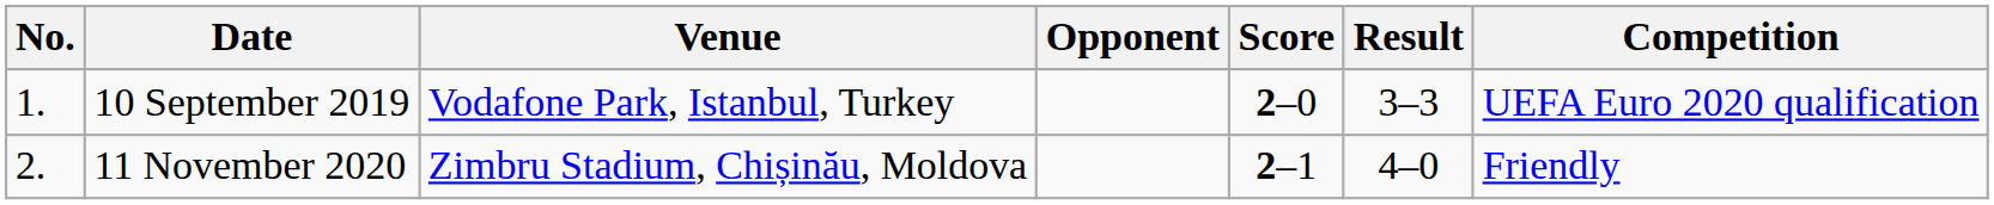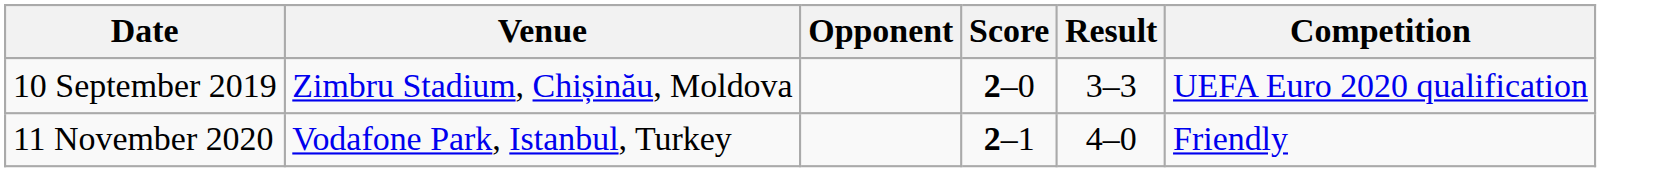- column: No. | 1. | 2.
10 September 2019 | Venue: Vodafone Park, Istanbul, Turkey -> Zimbru Stadium, Chișinău, Moldova
11 November 2020 | Venue: Zimbru Stadium, Chișinău, Moldova -> Vodafone Park, Istanbul, Turkey
